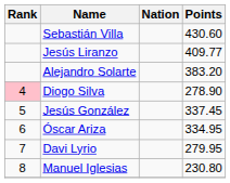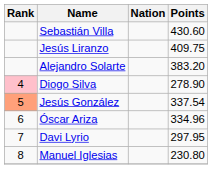Jesús Liranzo | Points: 409.77 -> 409.75
Jesús González | Rank: no background -> lightsalmon background
Jesús González | Points: 337.45 -> 337.54
Óscar Ariza | Points: 334.95 -> 334.96
Davi Lyrio | Points: 279.95 -> 297.95
